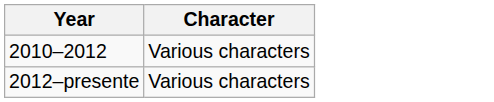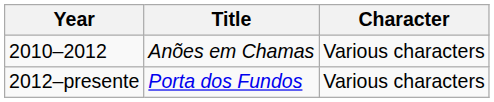+ column: Title | Anões em Chamas | Porta dos Fundos
